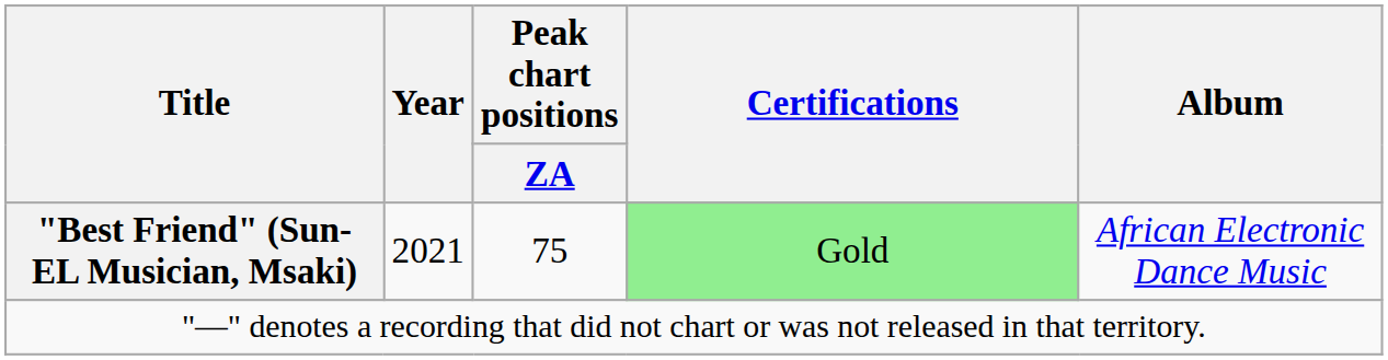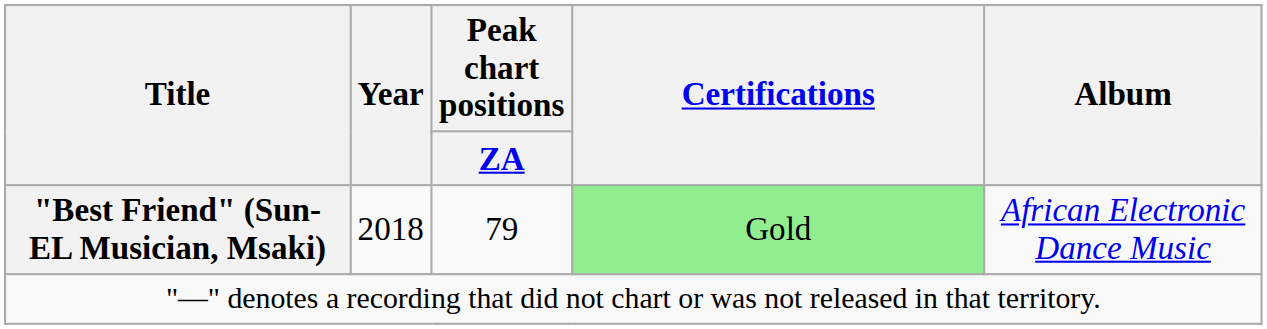"Best Friend" (Sun-EL Musician, Msaki) | Year: 2021 -> 2018
"Best Friend" (Sun-EL Musician, Msaki) | Peak chart positions / ZA: 75 -> 79
